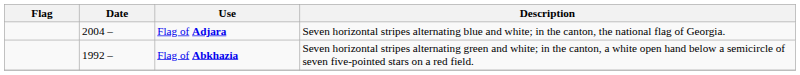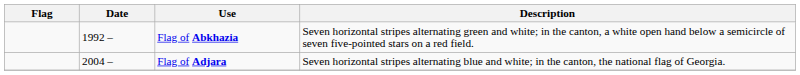rows swapped: Flag of Abkhazia <-> Flag of Adjara
